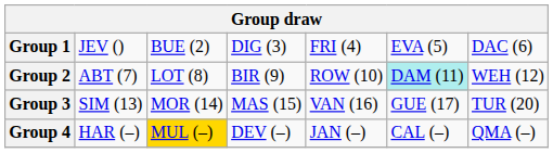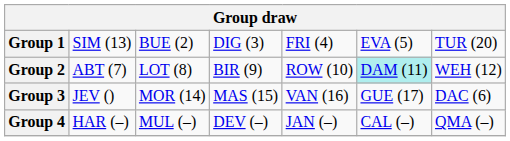Group 1 | column 2: JEV () -> SIM (13)
Group 1 | column 7: DAC (6) -> TUR (20)
Group 3 | column 2: SIM (13) -> JEV ()
Group 3 | column 7: TUR (20) -> DAC (6)
Group 4 | column 3: gold background -> no background
